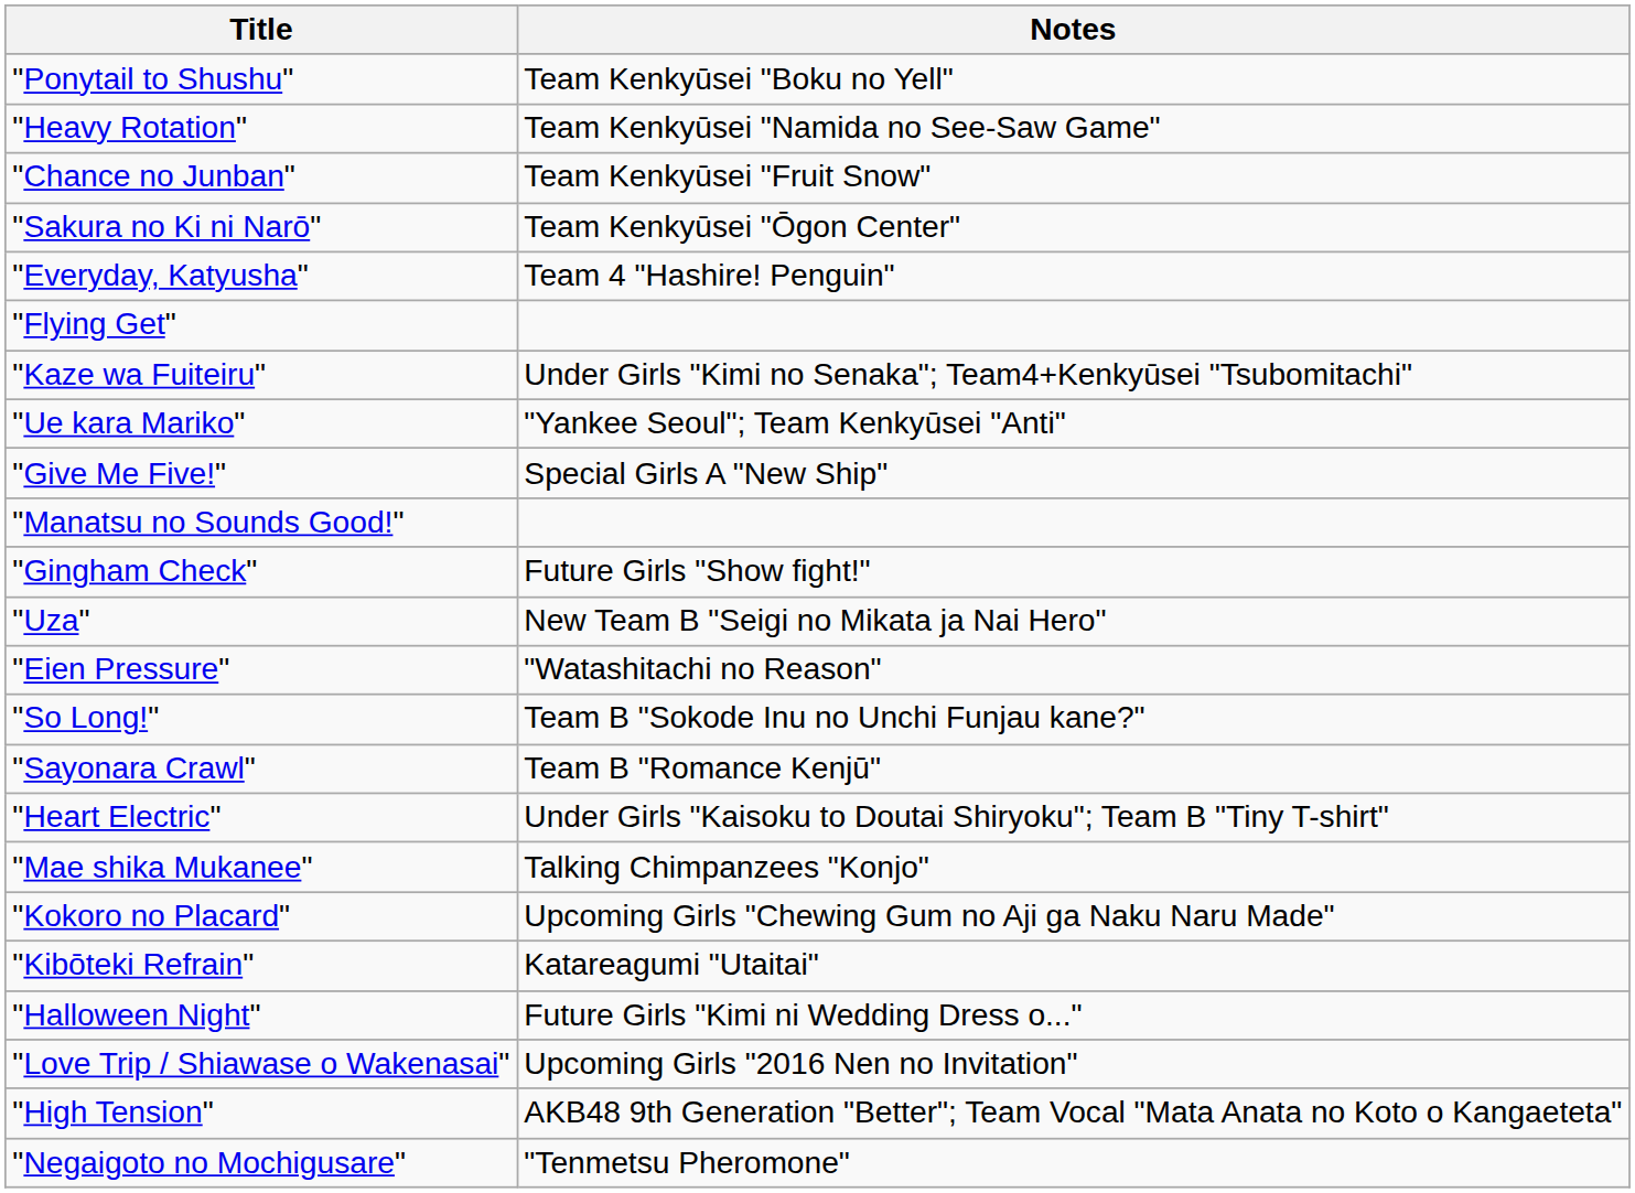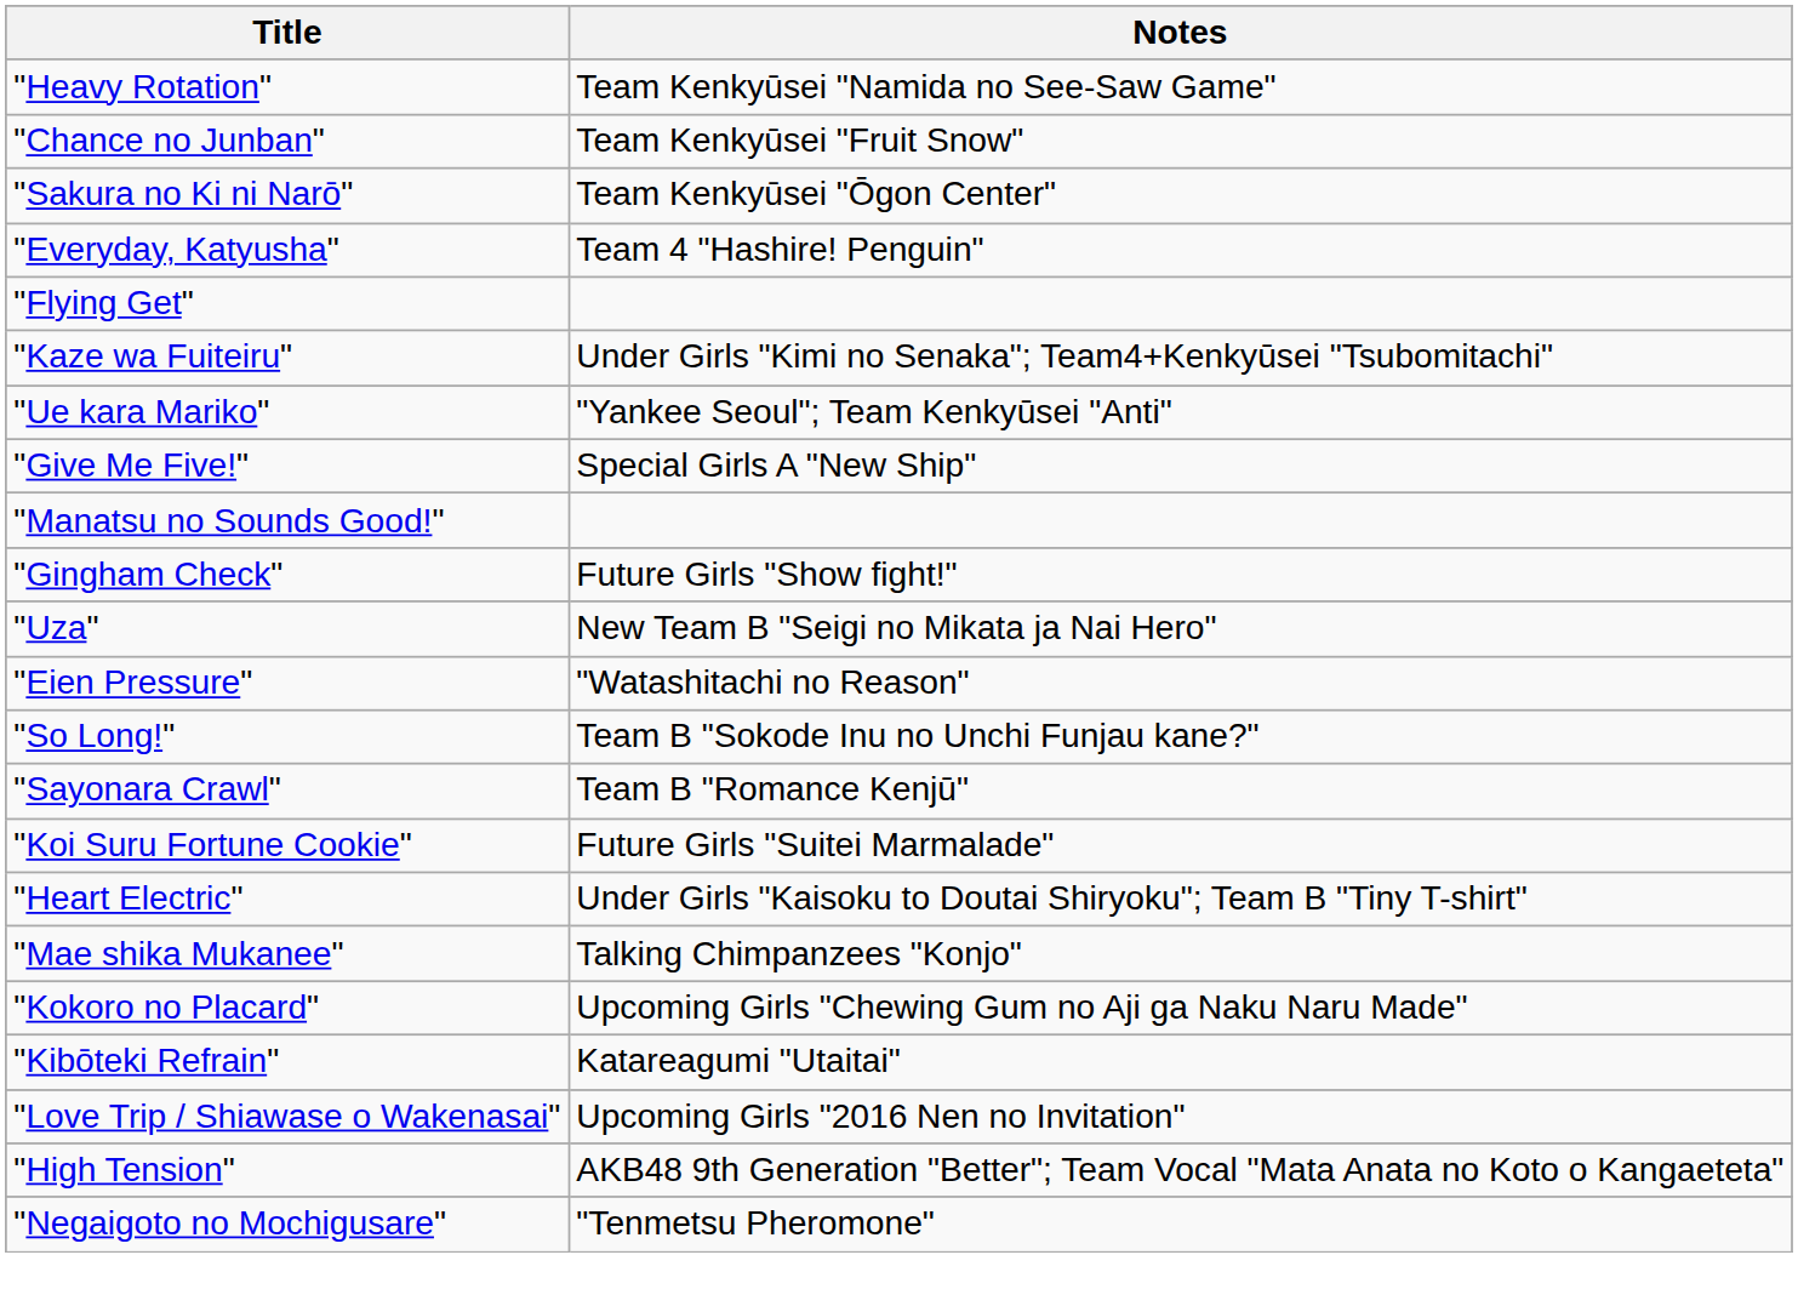- row: "Ponytail to Shushu" | Team Kenkyūsei "Boku no Yell"
+ row: "Koi Suru Fortune Cookie" | Future Girls "Suitei Marmalade"
- row: "Halloween Night" | Future Girls "Kimi ni Wedding Dress o..."
